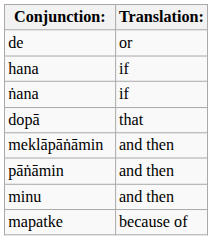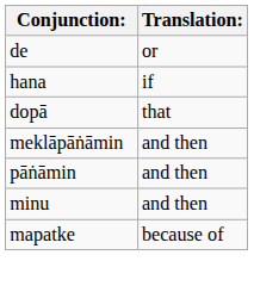- row: ṅana | if
